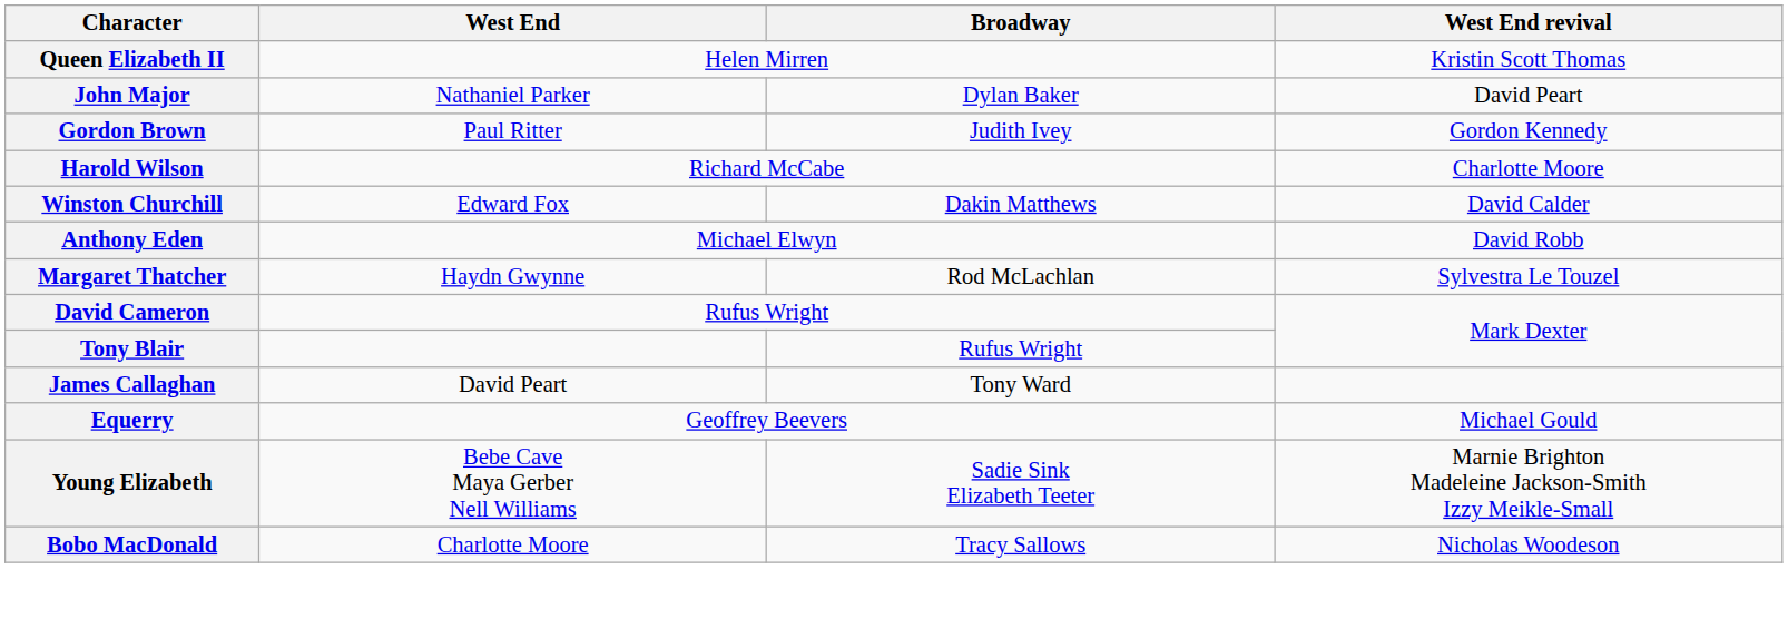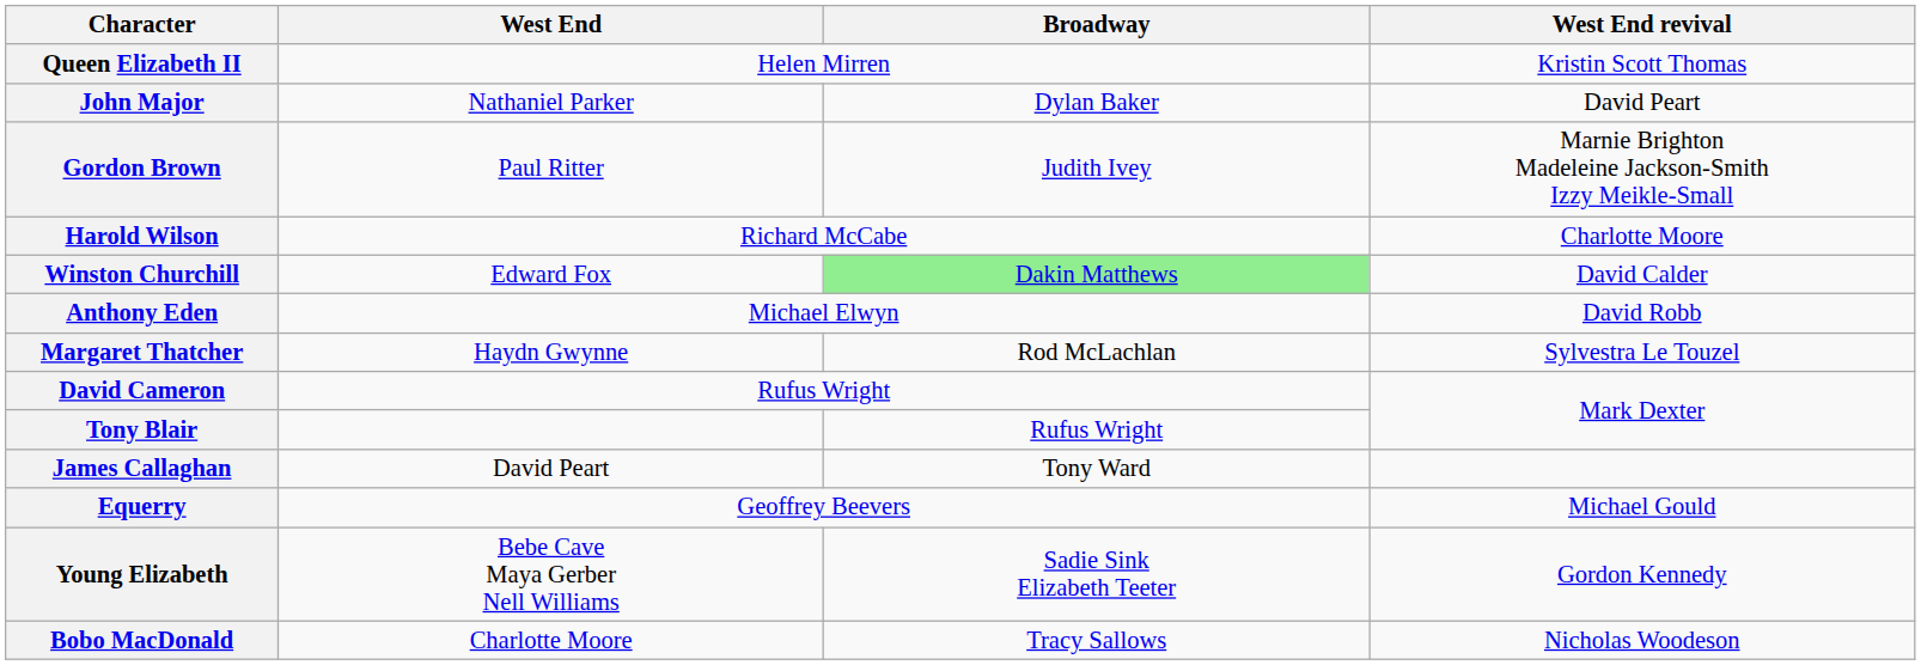Gordon Brown | West End revival: Gordon Kennedy -> Marnie Brighton Madeleine Jackson-Smith Izzy Meikle-Small
Winston Churchill | Broadway: no background -> lightgreen background
Young Elizabeth | West End revival: Marnie Brighton Madeleine Jackson-Smith Izzy Meikle-Small -> Gordon Kennedy
